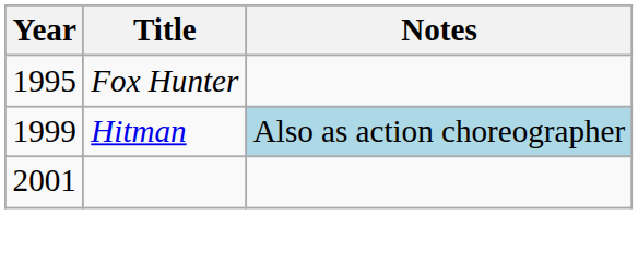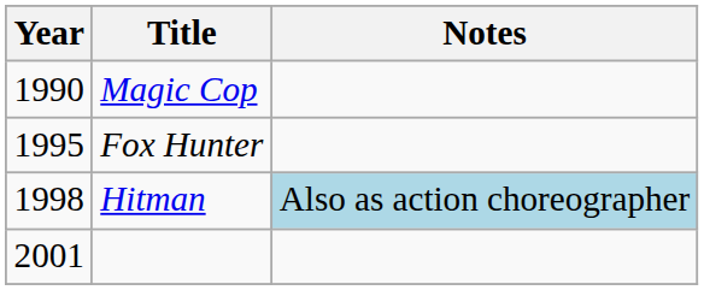+ row: 1990 | Magic Cop
Hitman | Year: 1999 -> 1998
